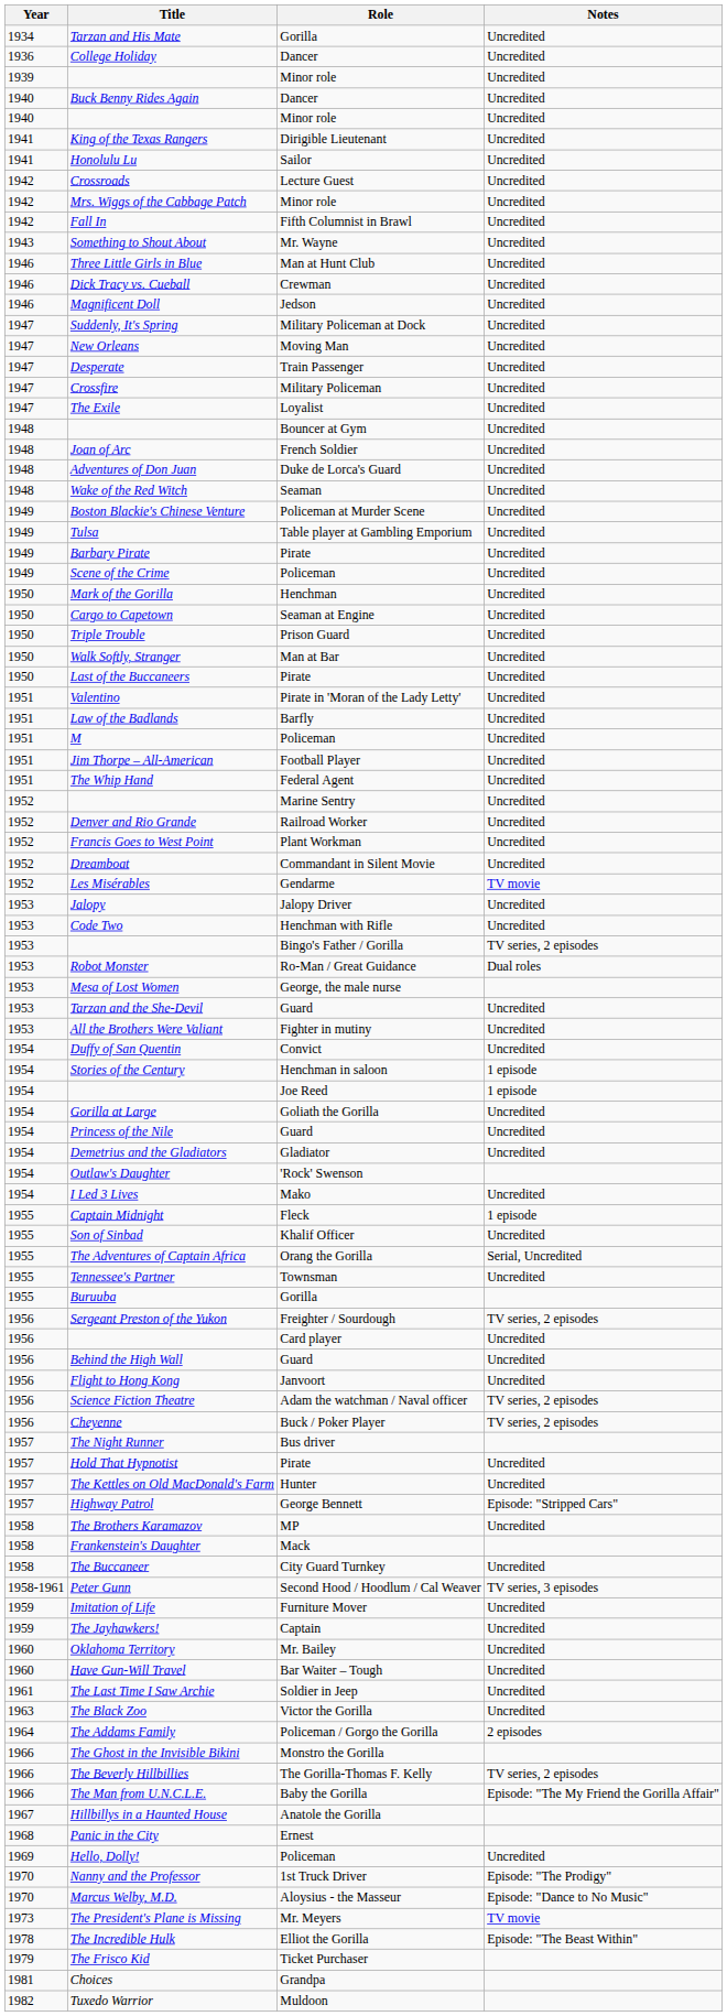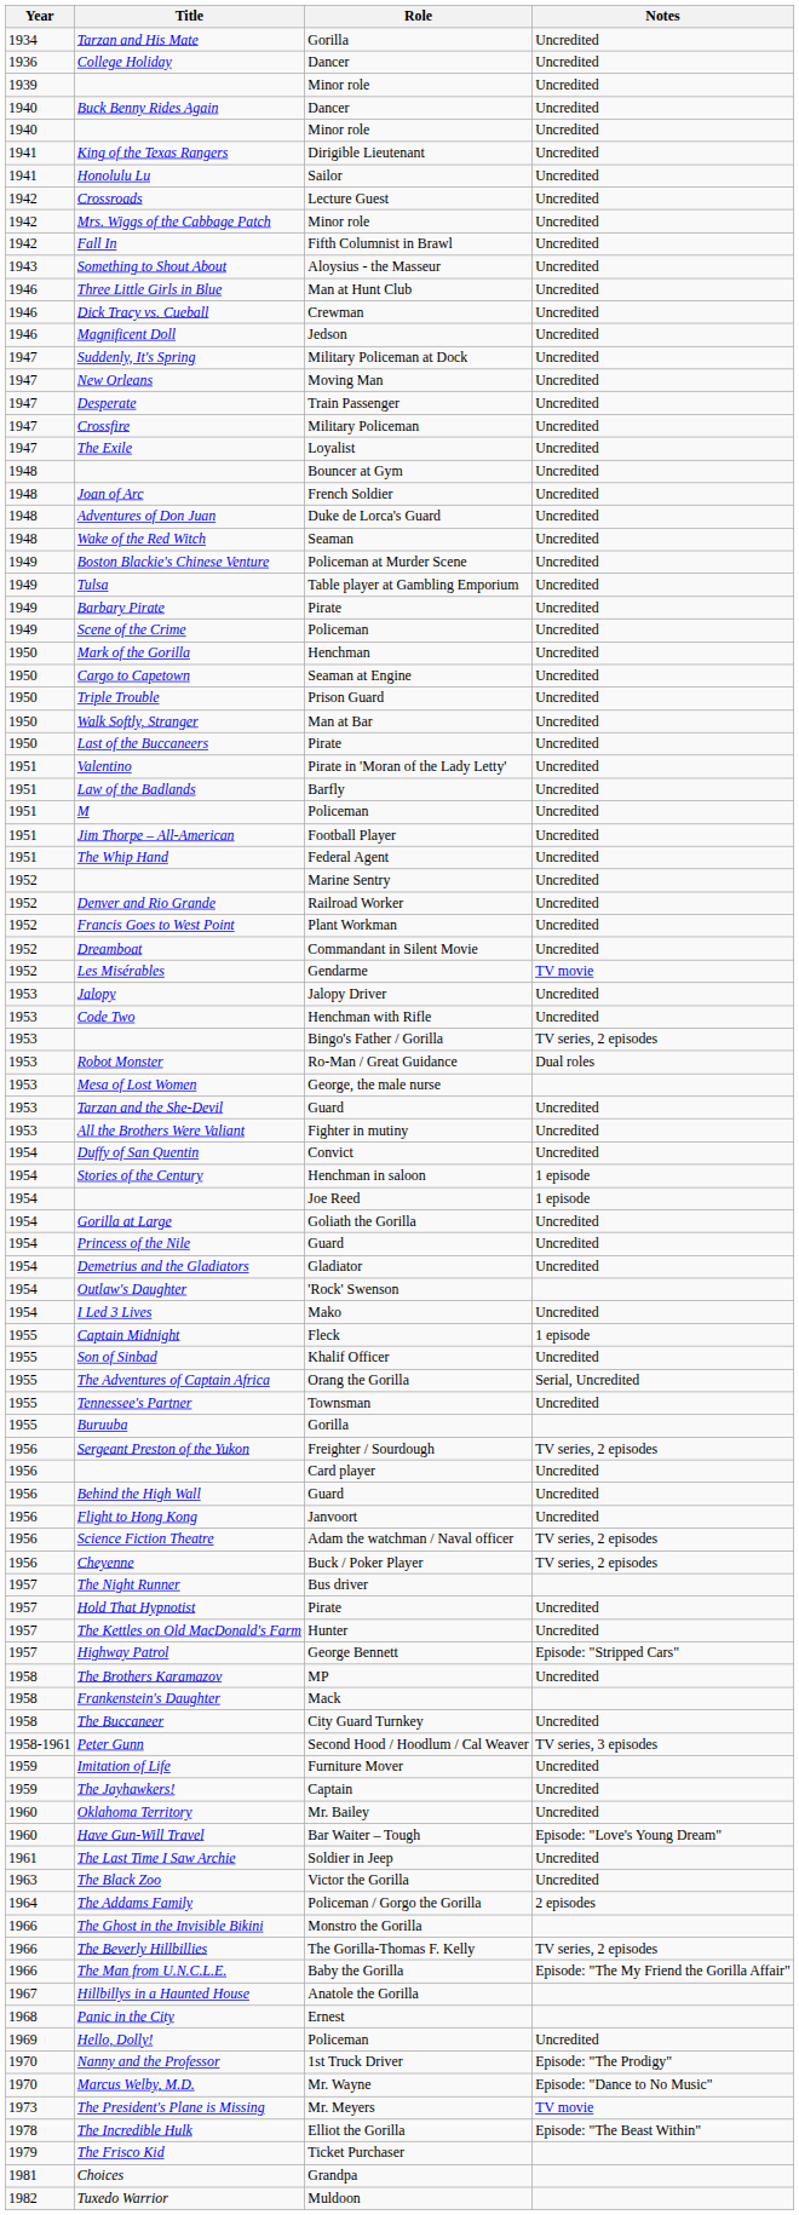Something to Shout About | Role: Mr. Wayne -> Aloysius - the Masseur
Have Gun-Will Travel | Notes: Uncredited -> Episode: "Love's Young Dream"
Marcus Welby, M.D. | Role: Aloysius - the Masseur -> Mr. Wayne
